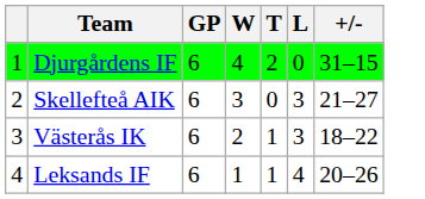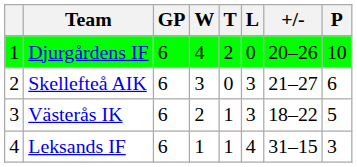+ column: P | 10 | 6 | 5 | 3
Djurgårdens IF | +/-: 31–15 -> 20–26
Leksands IF | +/-: 20–26 -> 31–15
